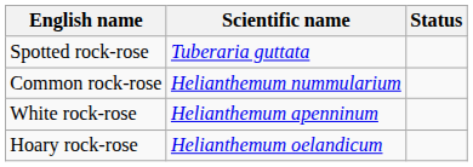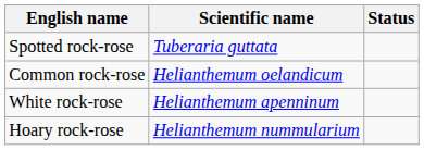Common rock-rose | Scientific name: Helianthemum nummularium -> Helianthemum oelandicum
Hoary rock-rose | Scientific name: Helianthemum oelandicum -> Helianthemum nummularium
